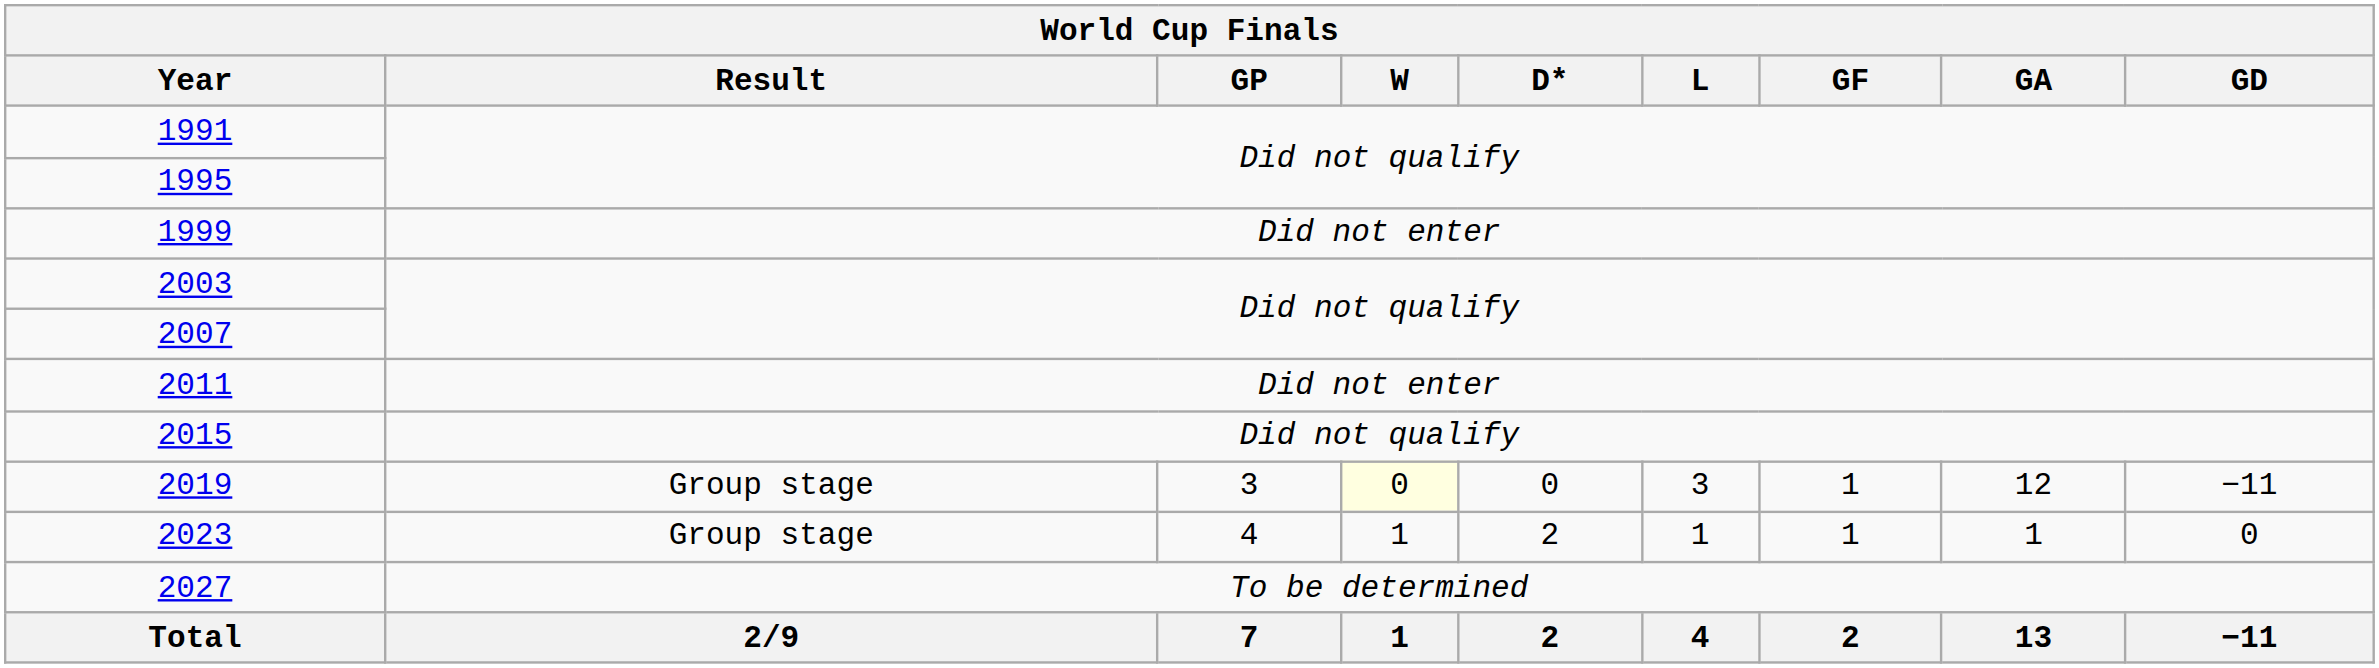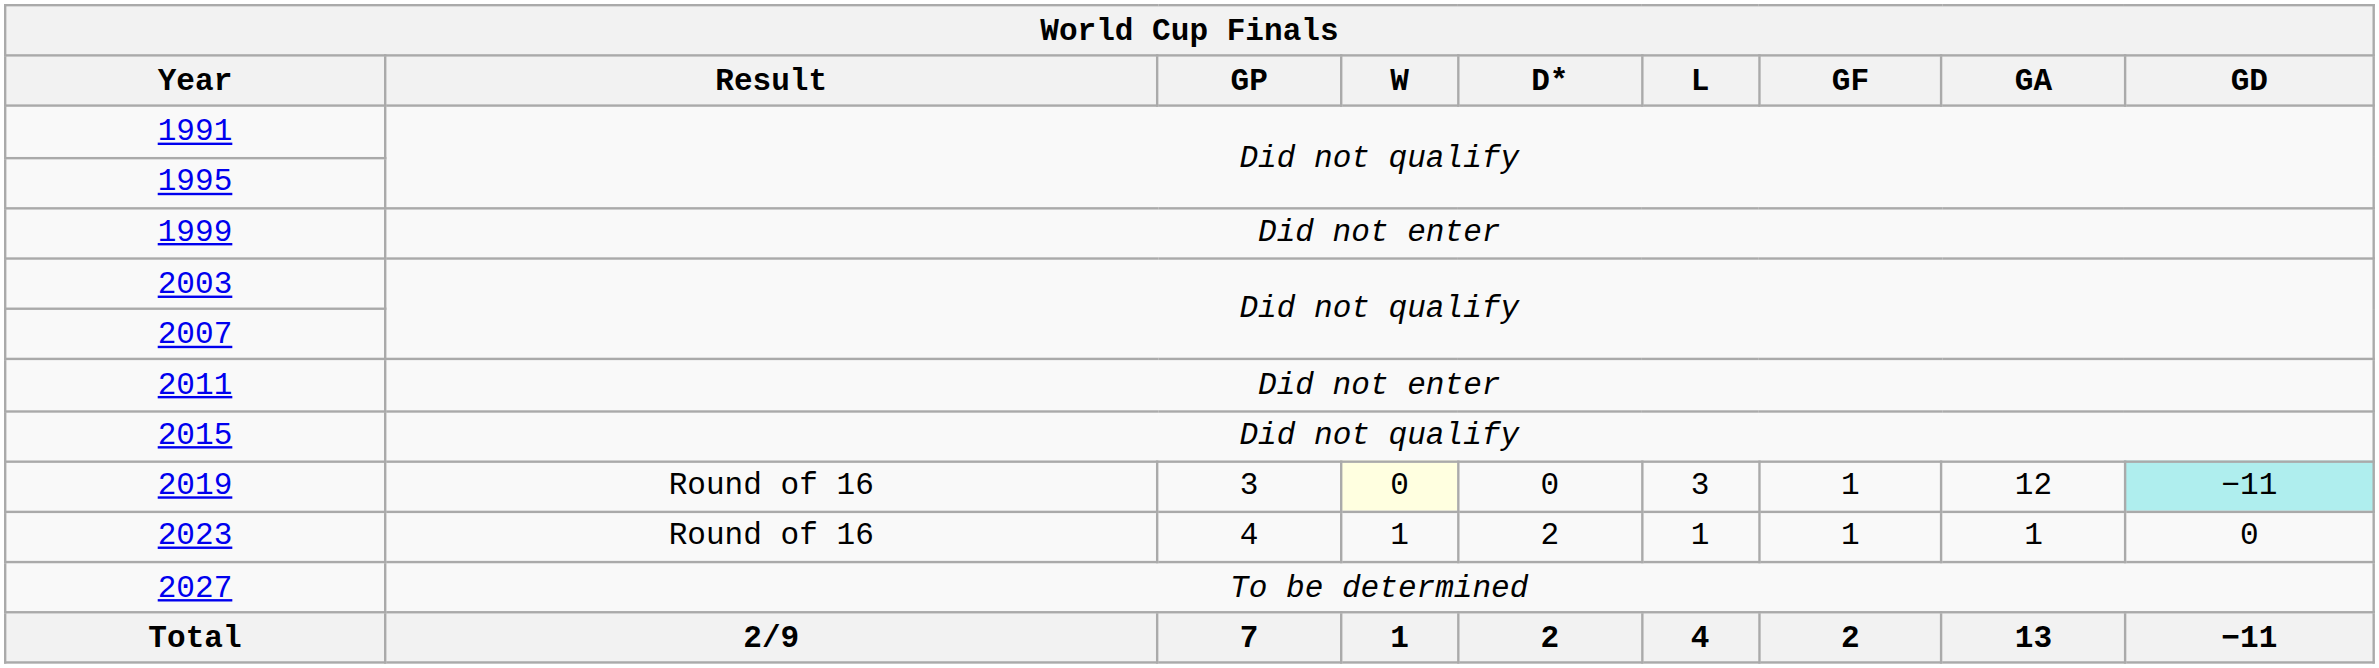2019 | Result: Group stage -> Round of 16
2019 | GD: no background -> paleturquoise background
2023 | Result: Group stage -> Round of 16
